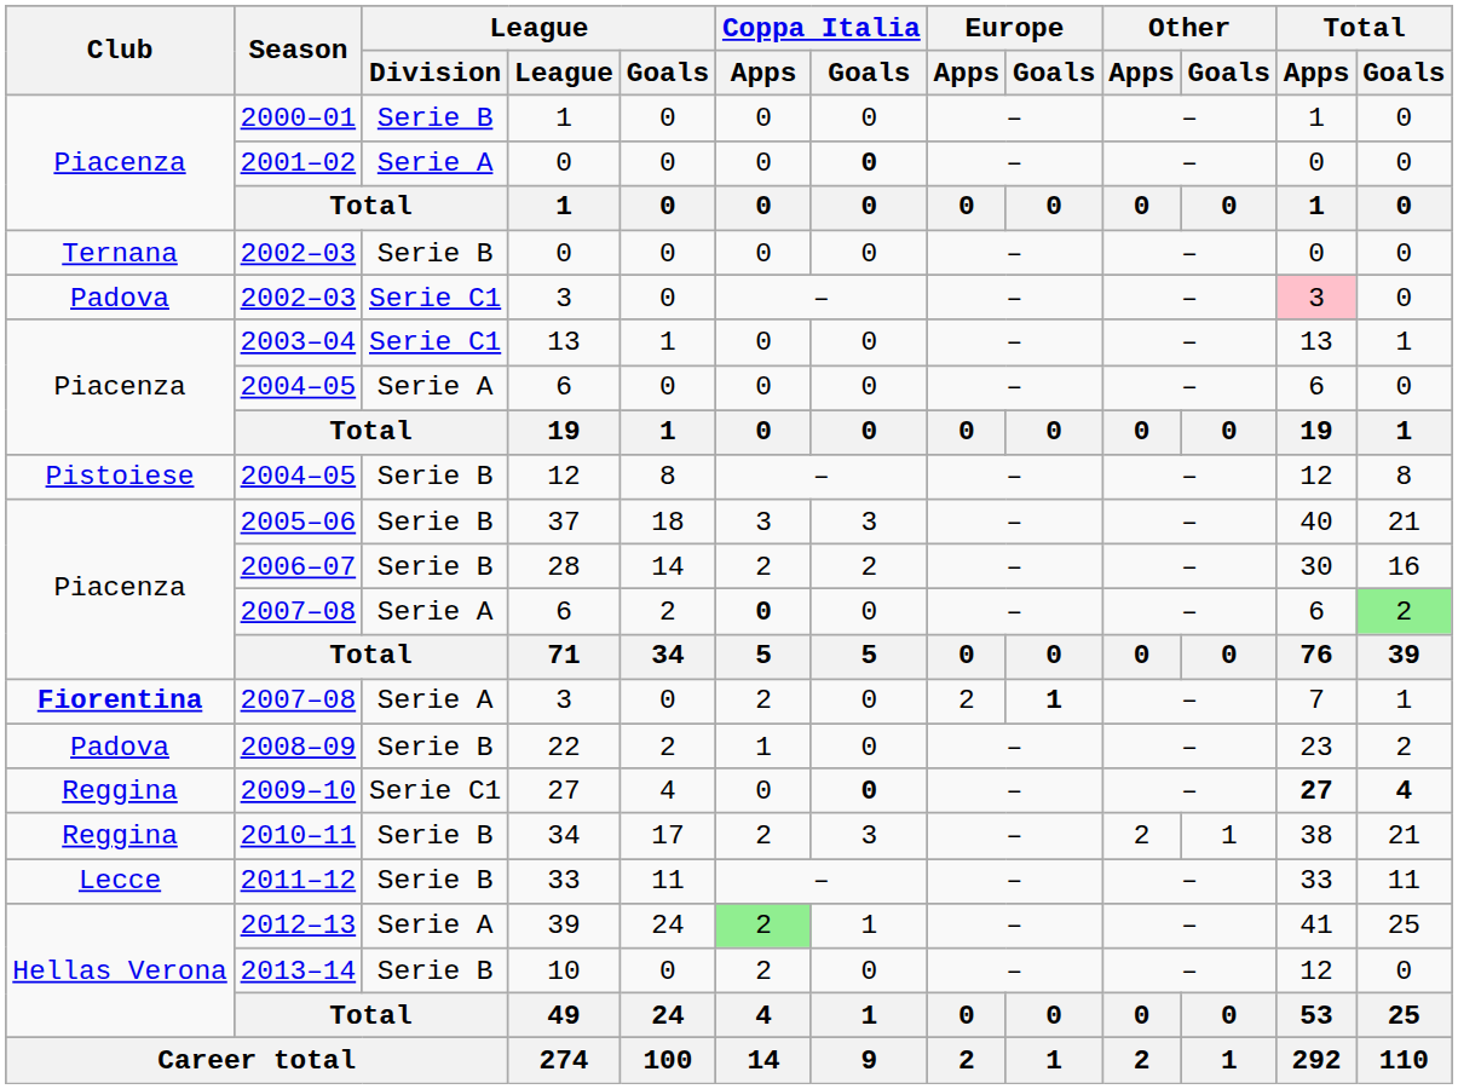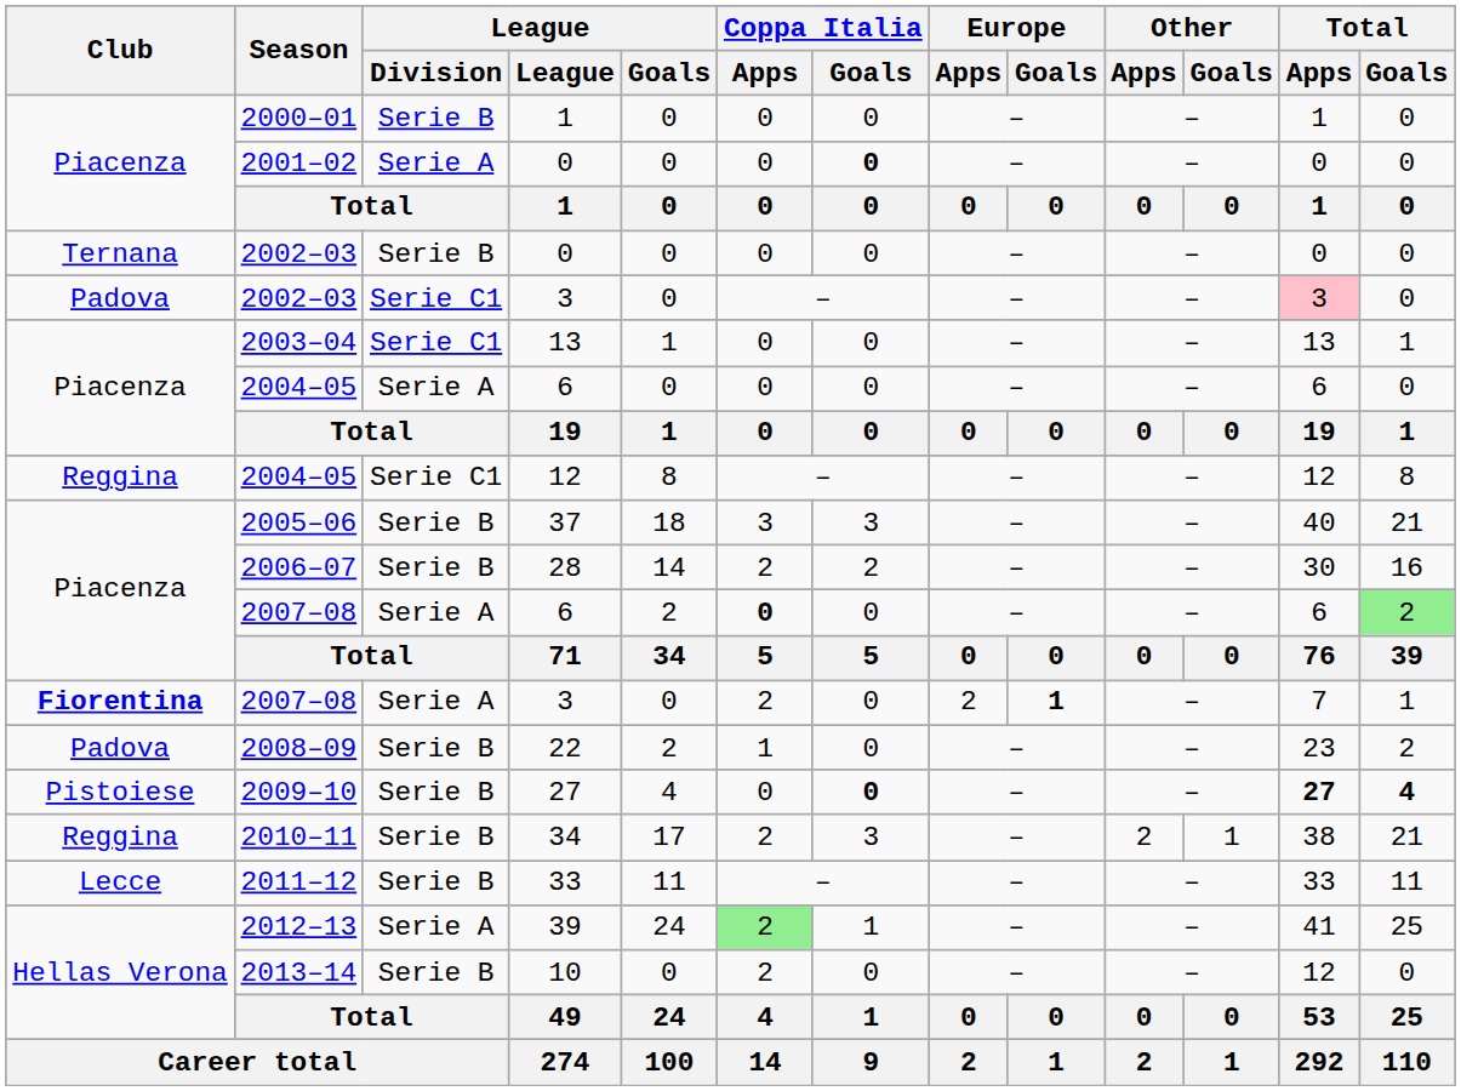2004–05 / 12 | Club: Pistoiese -> Reggina
2004–05 / 12 | League / Division: Serie B -> Serie C1
2009–10 | Club: Reggina -> Pistoiese
2009–10 | League / Division: Serie C1 -> Serie B
